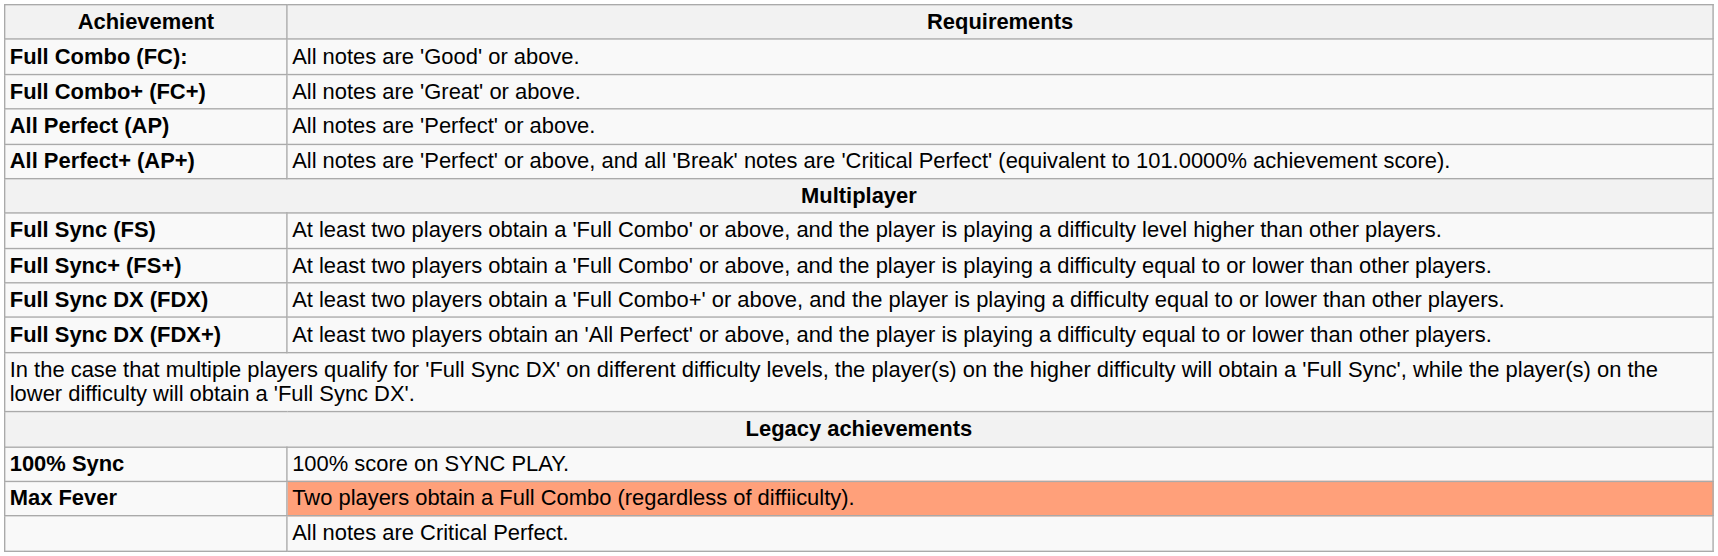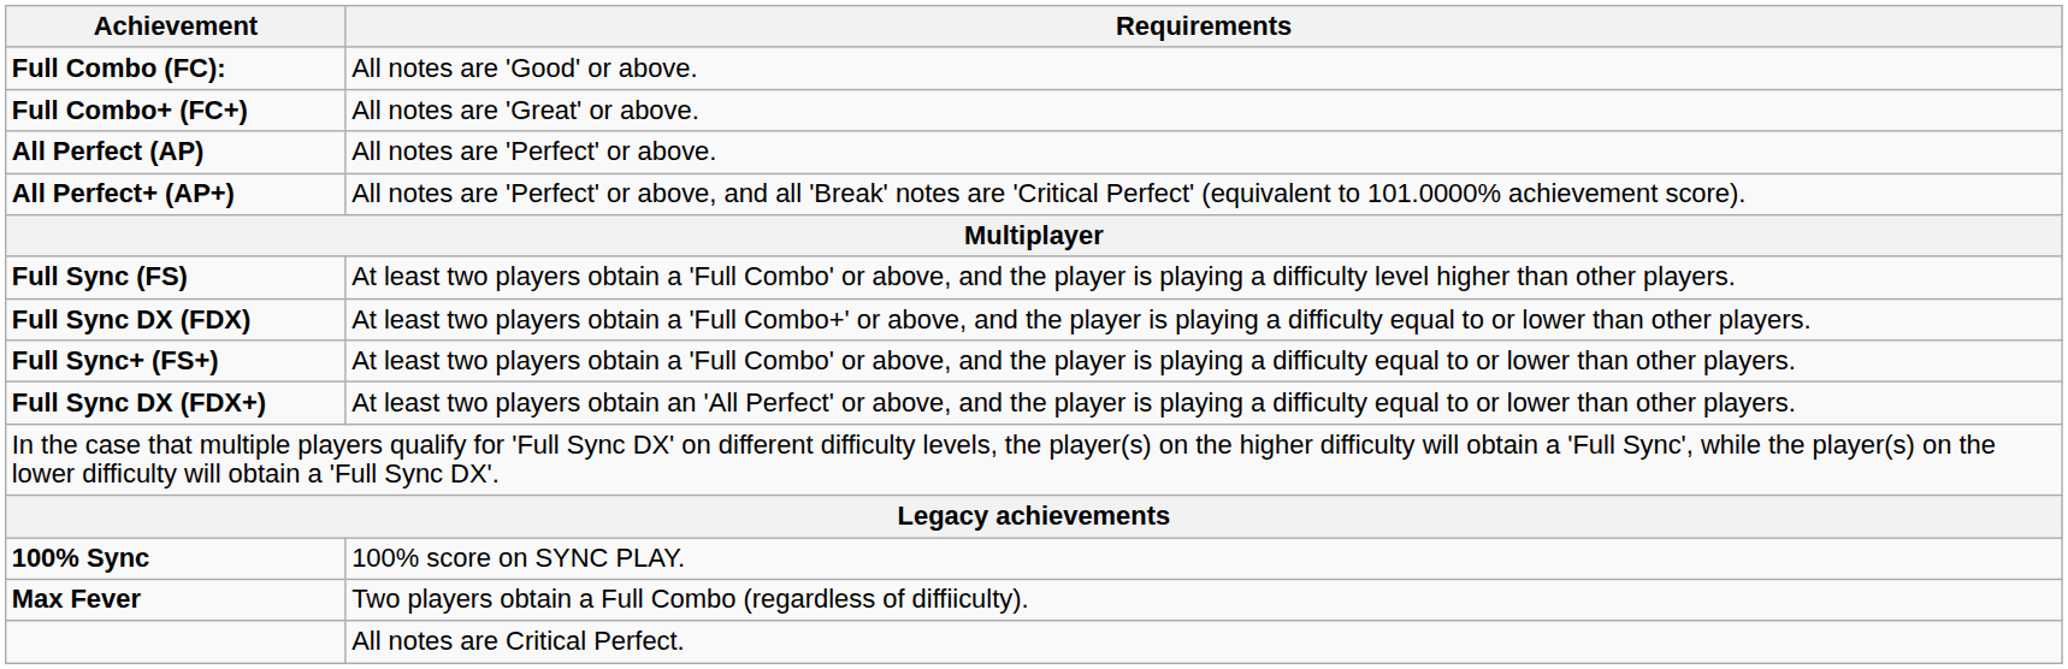rows swapped: Full Sync+ (FS+) <-> Full Sync DX (FDX)
Max Fever | Requirements: lightsalmon background -> no background
